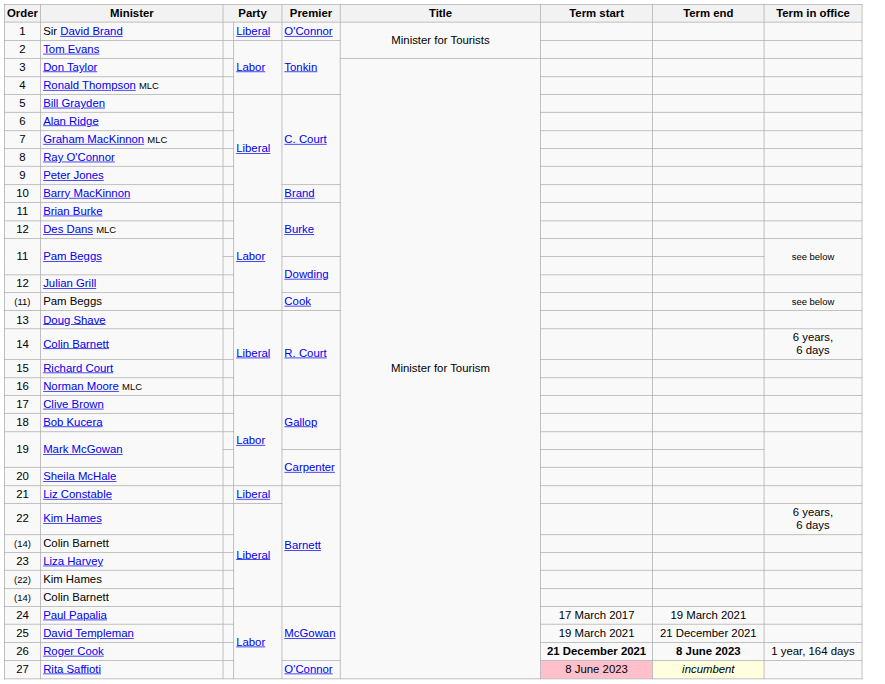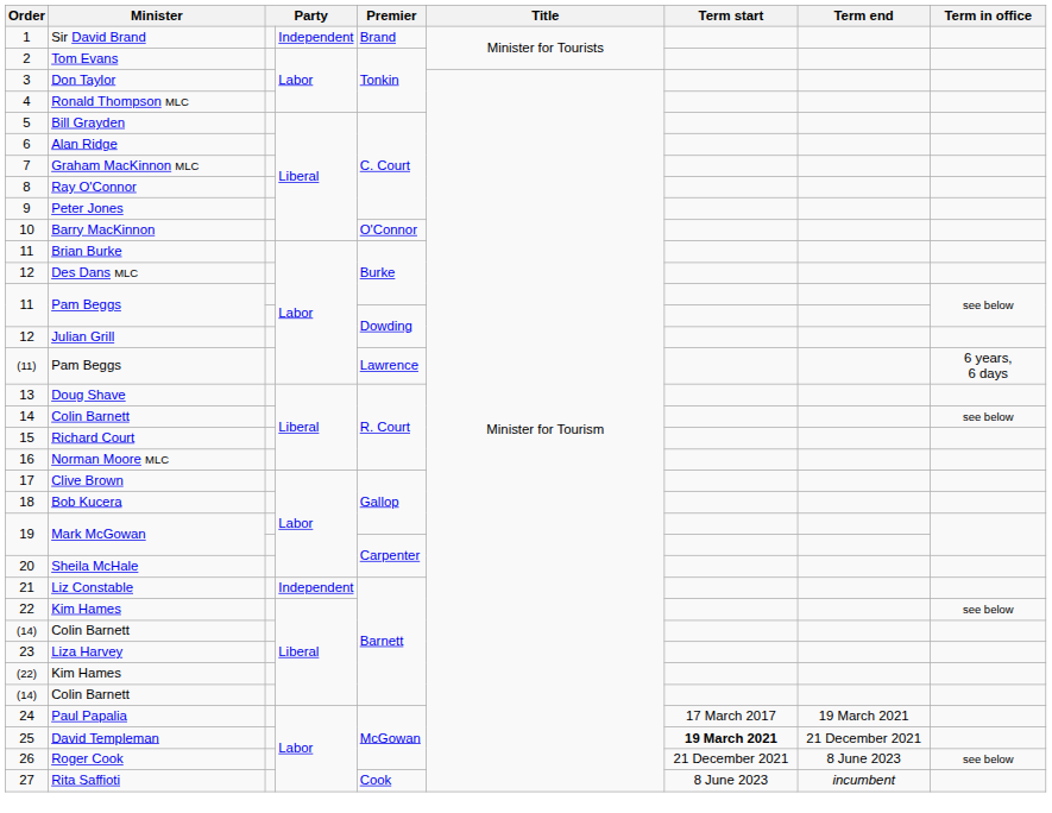1 | column 4: Liberal -> Independent
1 | Premier: O'Connor -> Brand
10 | Premier: Brand -> O'Connor
(11) | Premier: Cook -> Lawrence
(11) | Term in office: see below -> 6 years, 6 days
14 | Term in office: 6 years, 6 days -> see below
21 | column 4: Liberal -> Independent
22 | Term in office: 6 years, 6 days -> see below
25 | Term start: normal -> bold
26 | Term start: bold -> normal
26 | Term end: bold -> normal
26 | Term in office: 1 year, 164 days -> see below
27 | Premier: O'Connor -> Cook
27 | Term start: pink background -> no background
27 | Term end: lightyellow background -> no background
